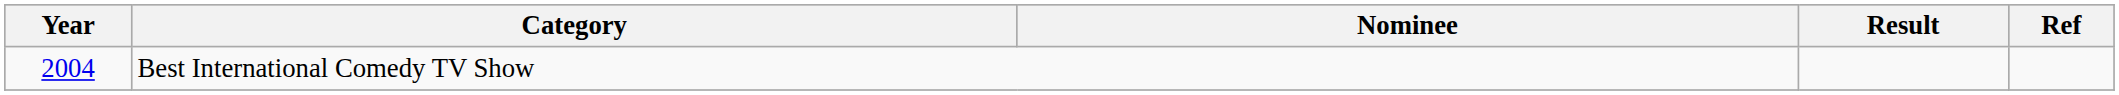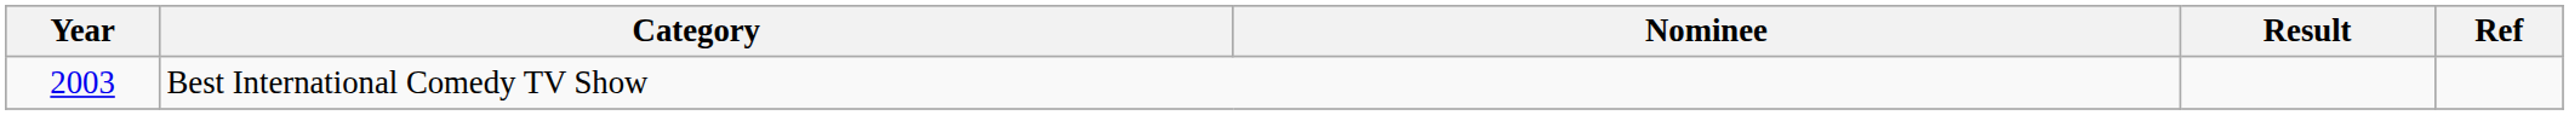Best International Comedy TV Show | Year: 2004 -> 2003
